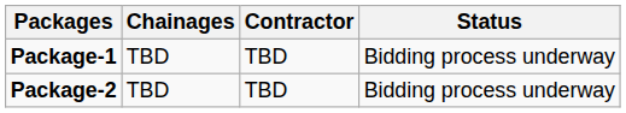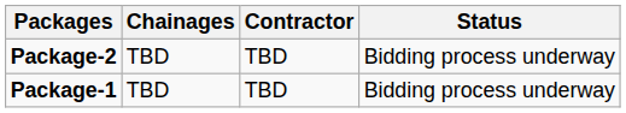rows swapped: Package-1 <-> Package-2
